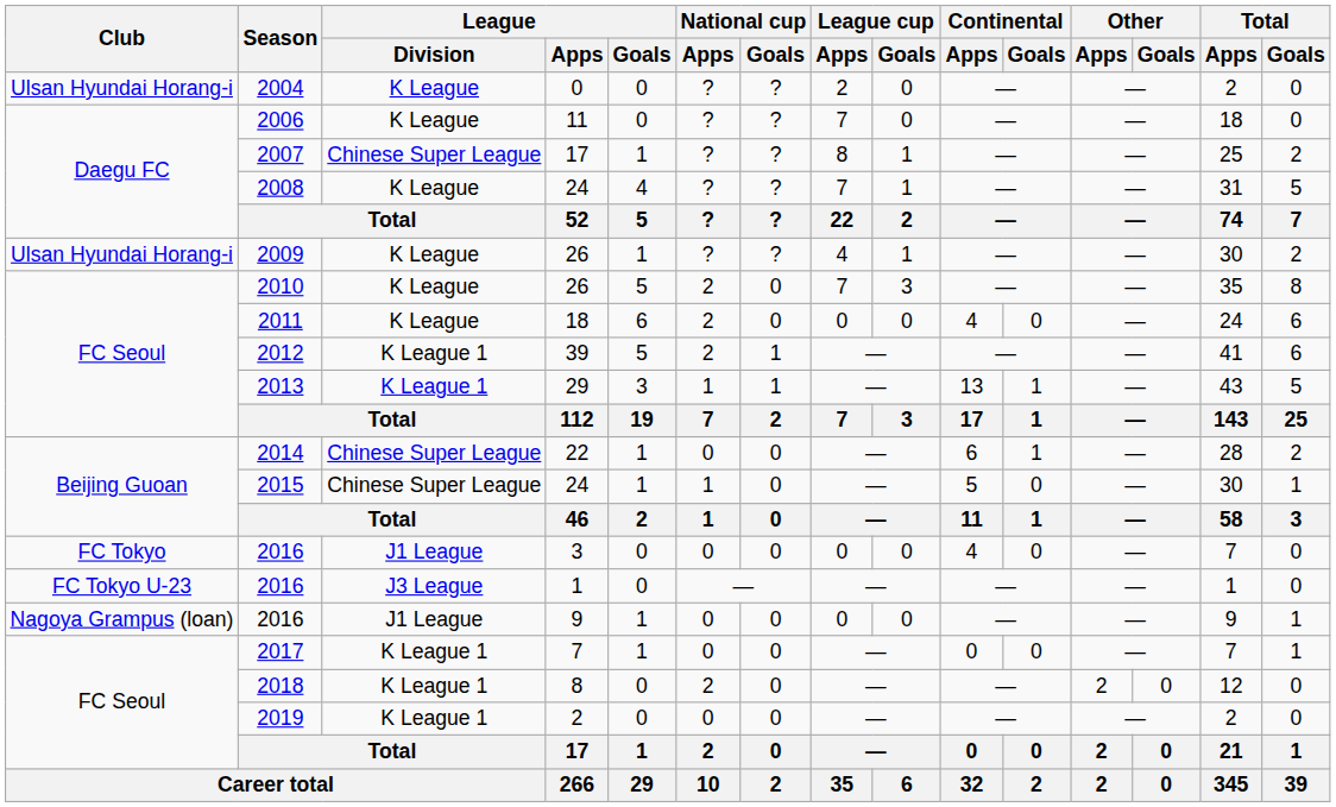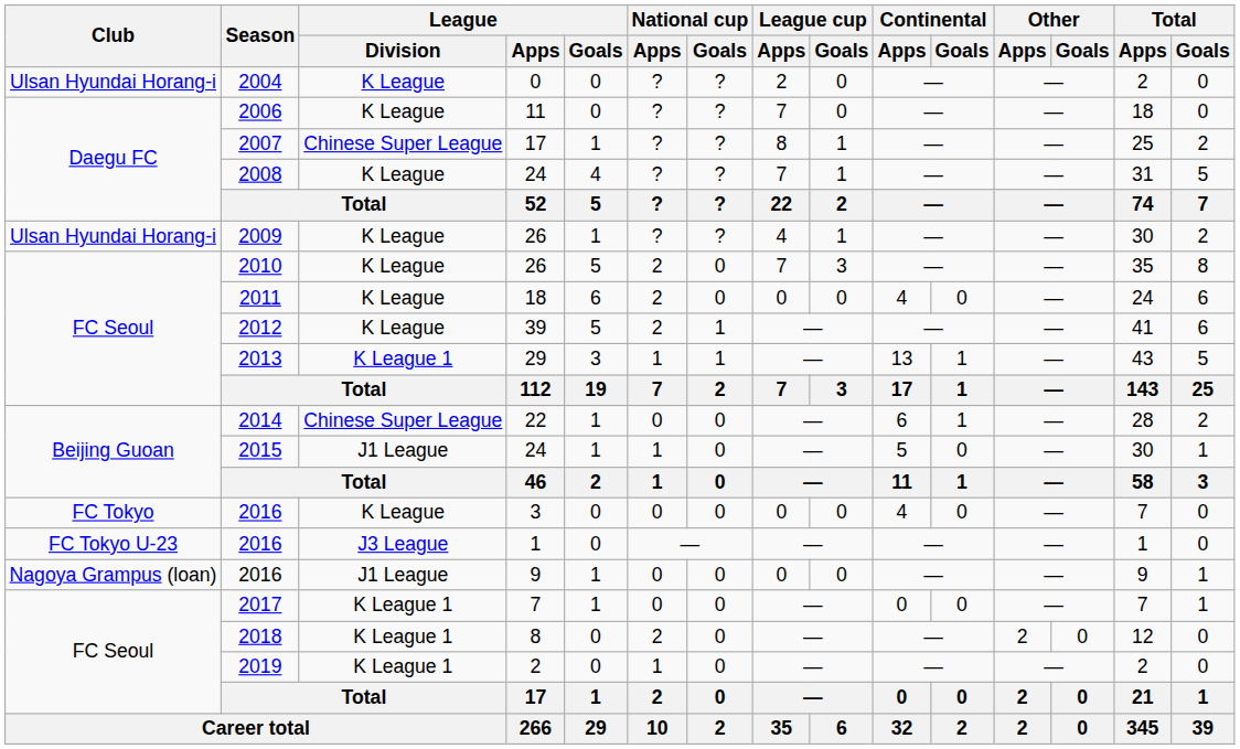2012 | League / Division: K League 1 -> K League
2015 | League / Division: Chinese Super League -> J1 League
2016 / 3 | League / Division: J1 League -> K League
2019 | National cup / Apps: 0 -> 1
